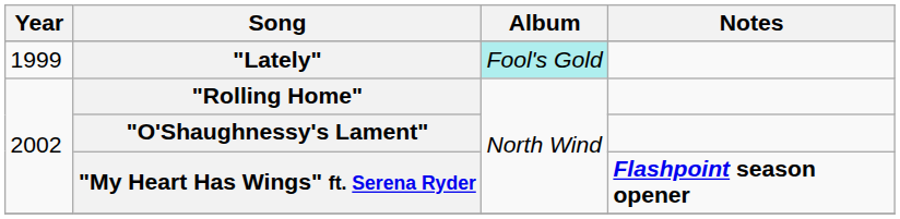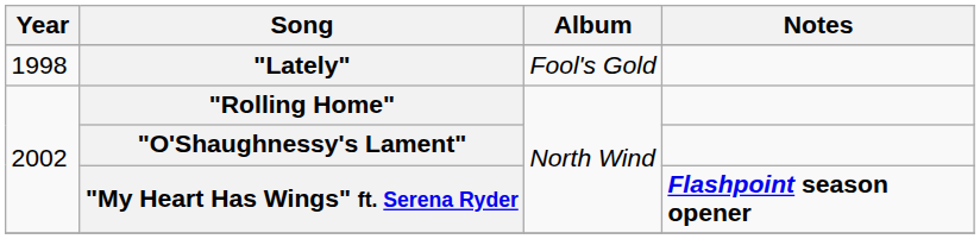"Lately" | Year: 1999 -> 1998
"Lately" | Album: paleturquoise background -> no background
